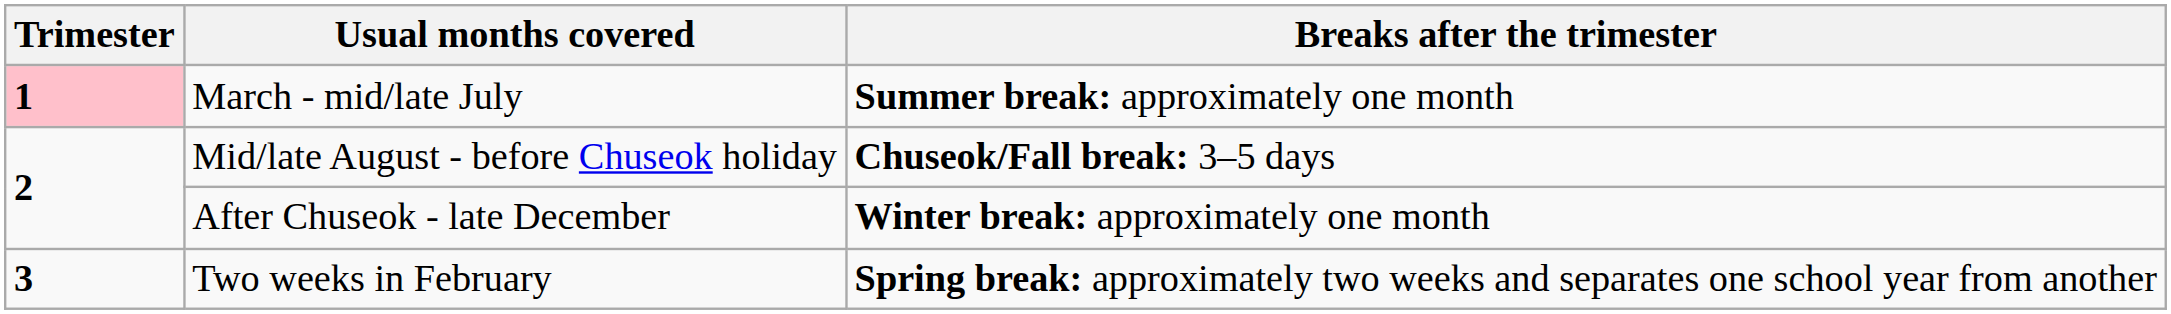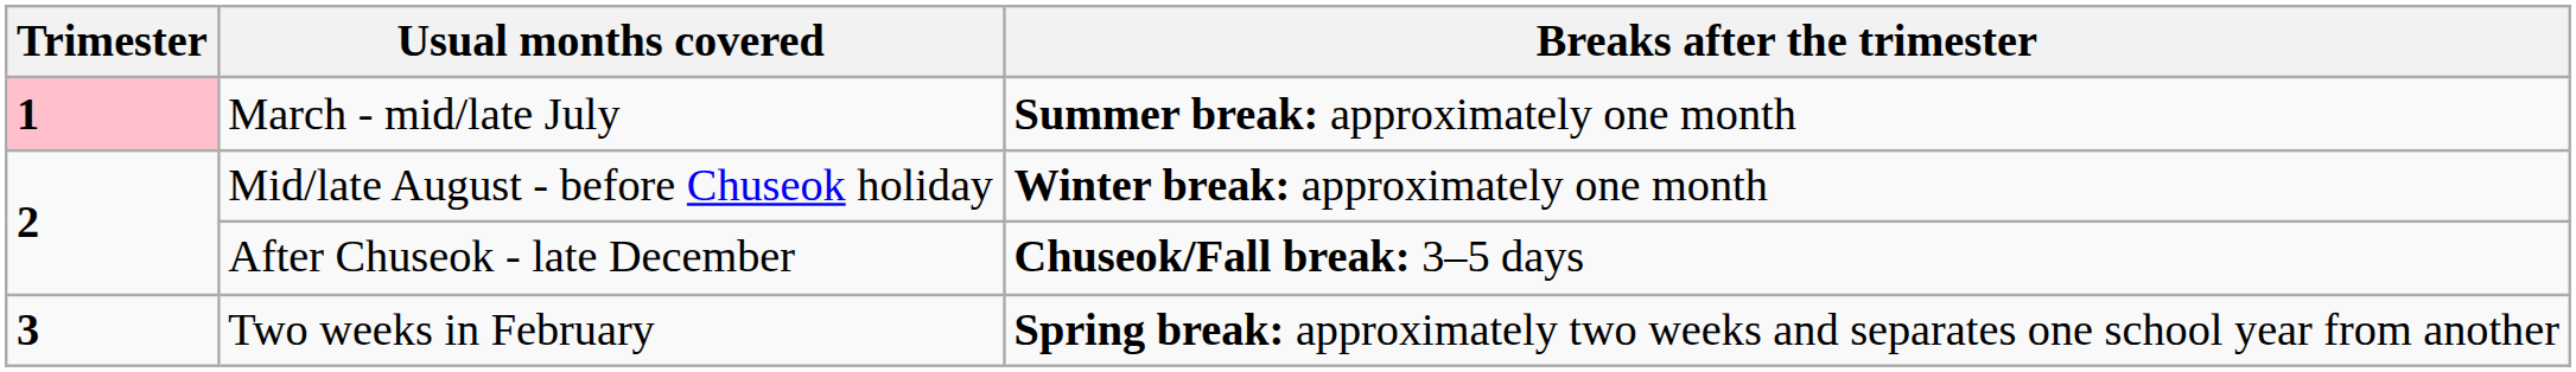Mid/late August - before Chuseok holiday | Breaks after the trimester: Chuseok/Fall break: 3–5 days -> Winter break: approximately one month
After Chuseok - late December | Breaks after the trimester: Winter break: approximately one month -> Chuseok/Fall break: 3–5 days
